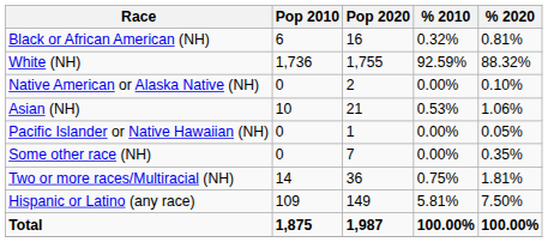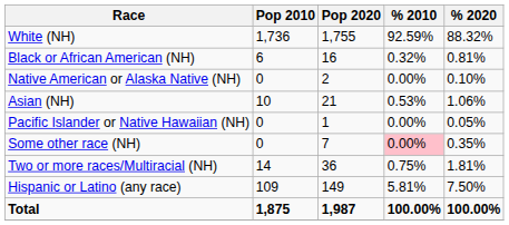rows swapped: White (NH) <-> Black or African American (NH)
Some other race (NH) | % 2010: no background -> pink background
